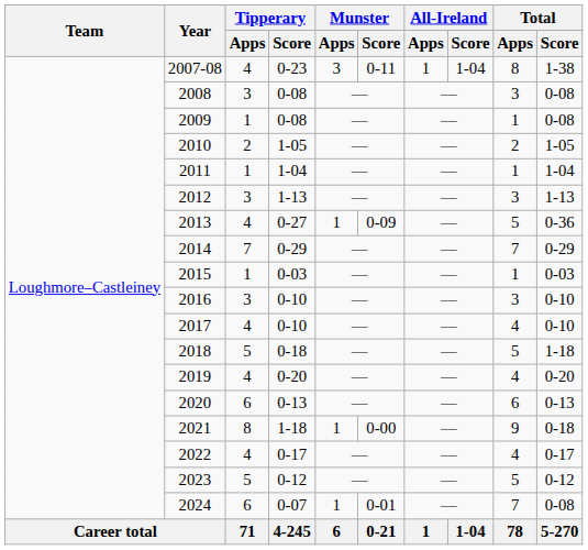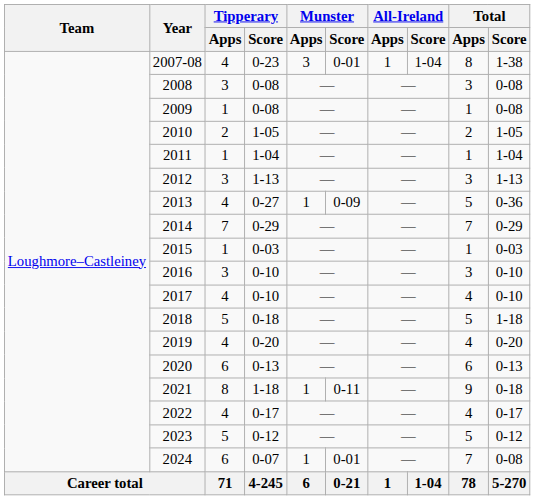2007-08 | Munster / Score: 0-11 -> 0-01
2021 | Munster / Score: 0-00 -> 0-11
